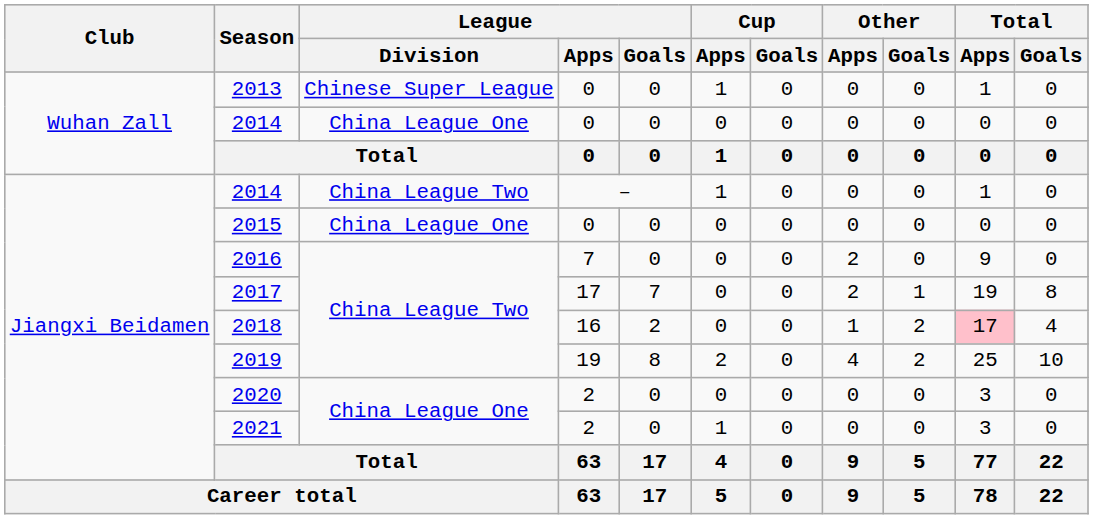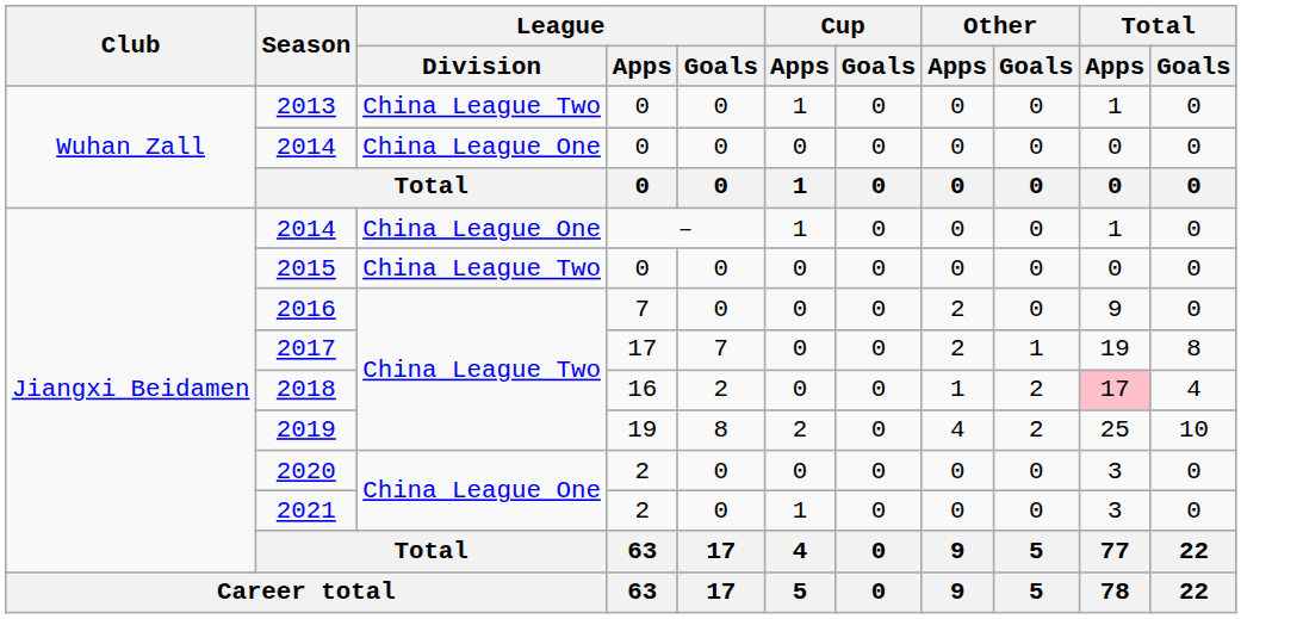2013 | League / Division: Chinese Super League -> China League Two
2014 / – | League / Division: China League Two -> China League One
2015 | League / Division: China League One -> China League Two
